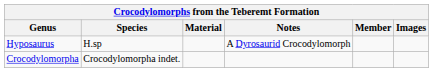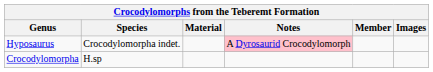Hyposaurus | Species: H.sp -> Crocodylomorpha indet.
Hyposaurus | Notes: no background -> pink background
Crocodylomorpha | Species: Crocodylomorpha indet. -> H.sp
